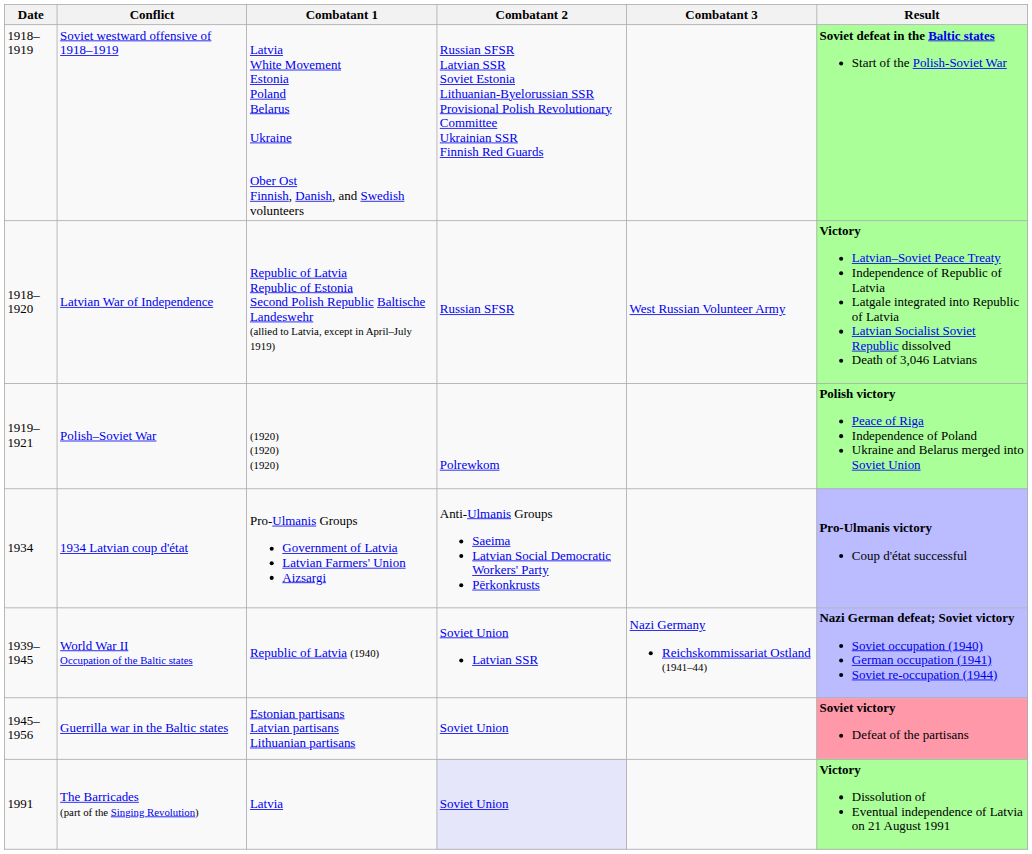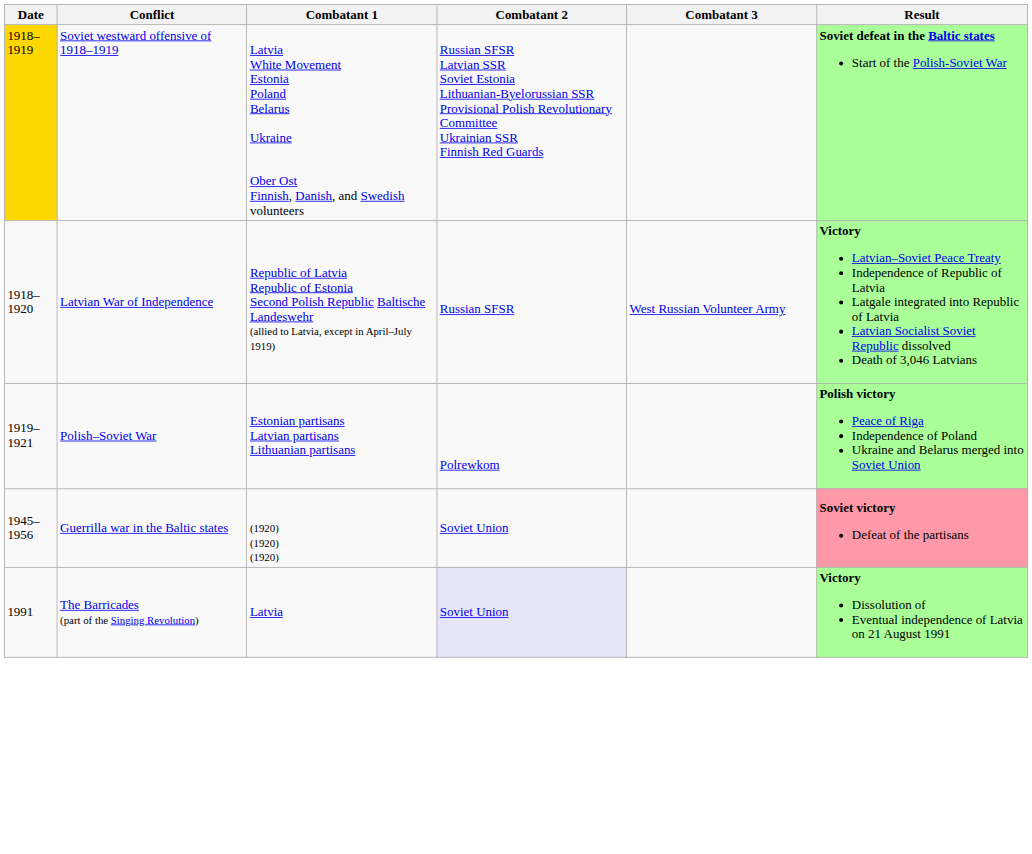Soviet westward offensive of 1918–1919 | Date: no background -> gold background
Polish–Soviet War | Combatant 1: (1920) (1920) (1920) -> Estonian partisans Latvian partisans Lithuanian partisans
- row: 1934 | 1934 Latvian coup d'état | Pro-Ulmanis Groups Government of Latvia Latvian Farmers' Union Aizsargi | Anti-Ulmanis Groups Saeima Latvian Social Democratic Workers' Party Pērkonkrusts | Pro-Ulmanis victory Coup d'état successful
- row: 1939–1945 | World War II Occupation of the Baltic states | Republic of Latvia (1940) | Soviet Union Latvian SSR | Nazi Germany Reichskommissariat Ostland (1941–44) | Nazi German defeat; Soviet victory Soviet occupation (1940) German occupation (1941) Soviet re-occupation (1944)
Guerrilla war in the Baltic states | Combatant 1: Estonian partisans Latvian partisans Lithuanian partisans -> (1920) (1920) (1920)
